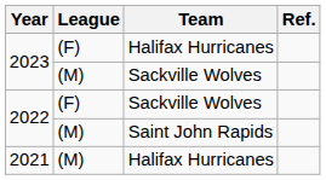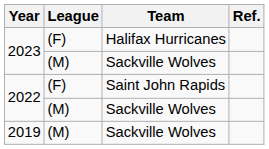2022 / (F) | Team: Sackville Wolves -> Saint John Rapids
2022 / (M) | Team: Saint John Rapids -> Sackville Wolves
- row: 2021 | (M) | Halifax Hurricanes
+ row: 2019 | (M) | Sackville Wolves
